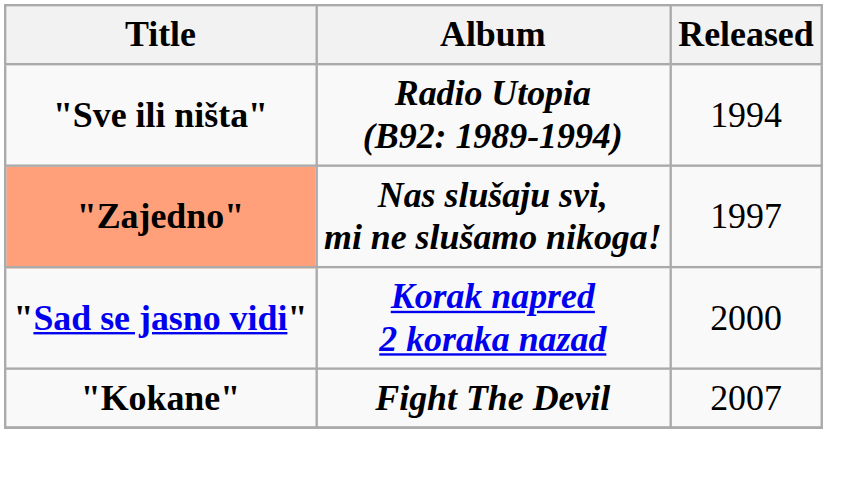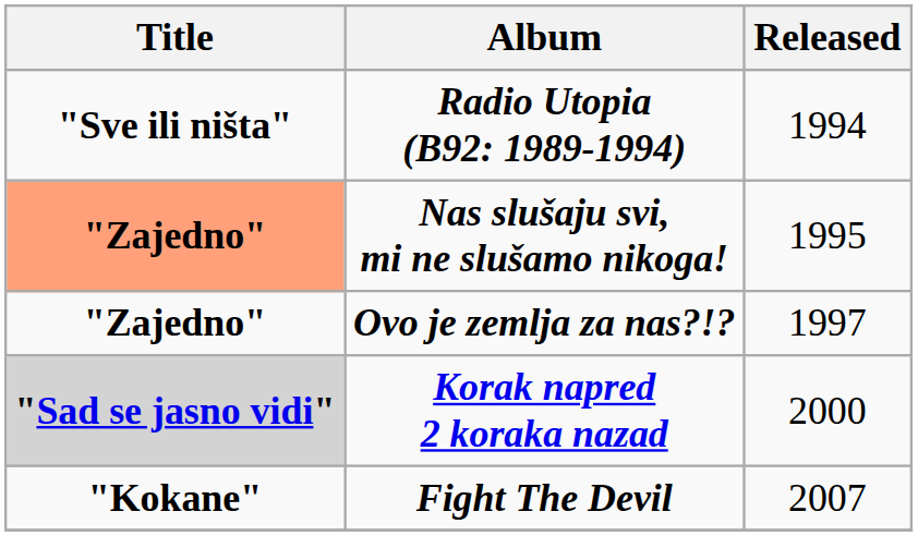Nas slušaju svi, mi ne slušamo nikoga! | Released: 1997 -> 1995
+ row: "Zajedno" | Ovo je zemlja za nas?!? | 1997
Korak napred 2 koraka nazad | Title: no background -> lightgrey background
